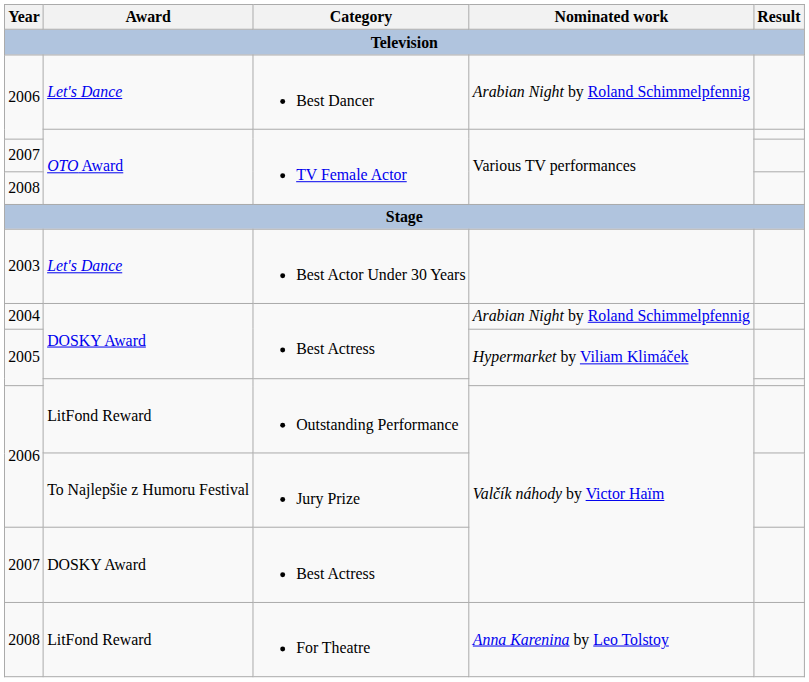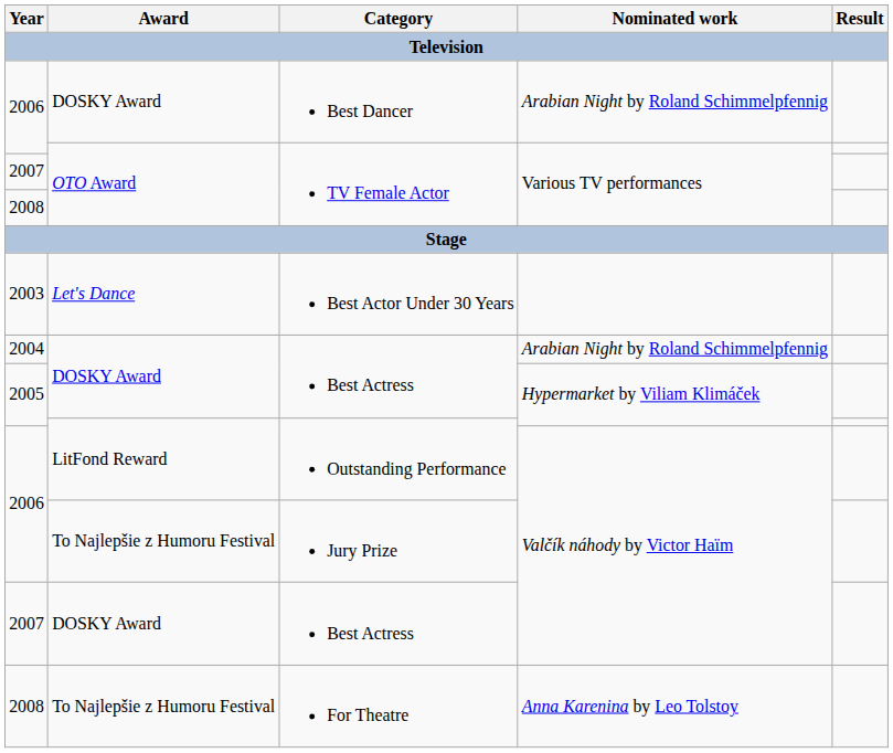Best Dancer | Award: Let's Dance -> DOSKY Award
For Theatre | Award: LitFond Reward -> To Najlepšie z Humoru Festival
